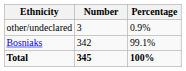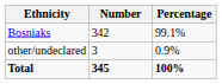rows swapped: Bosniaks <-> other/undeclared
